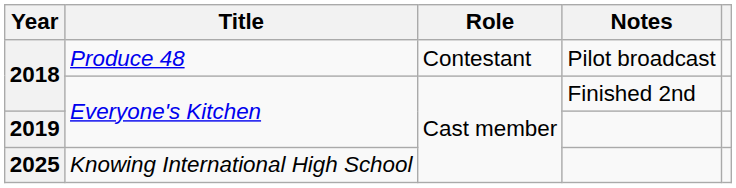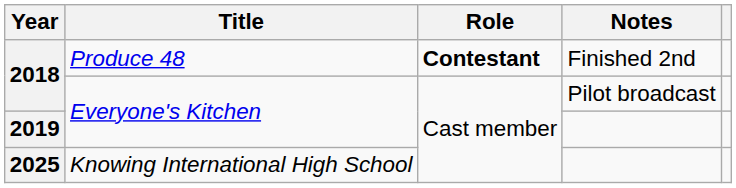2018 / Produce 48 | Role: normal -> bold
2018 / Produce 48 | Notes: Pilot broadcast -> Finished 2nd
2018 / Everyone's Kitchen | Notes: Finished 2nd -> Pilot broadcast
